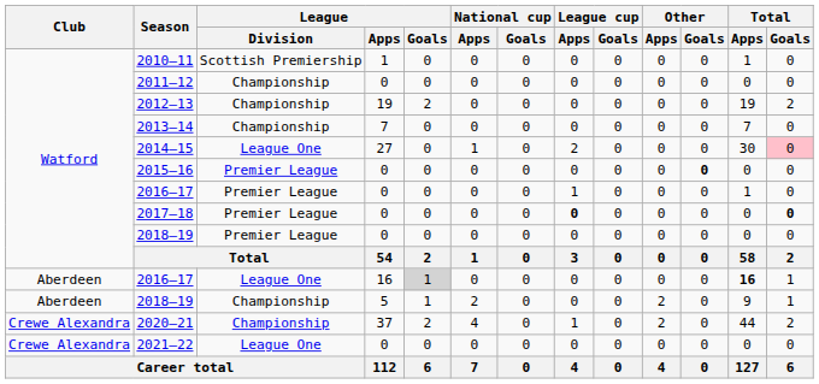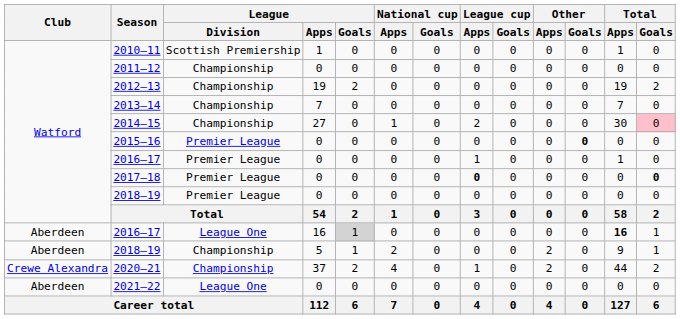2014–15 | League / Division: League One -> Championship
2021–22 | Club: Crewe Alexandra -> Aberdeen
